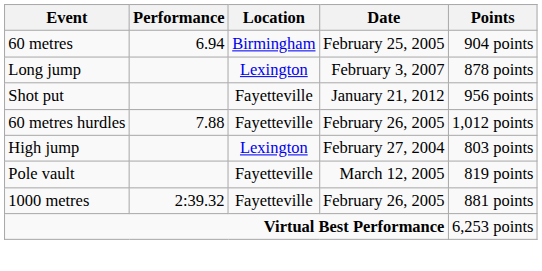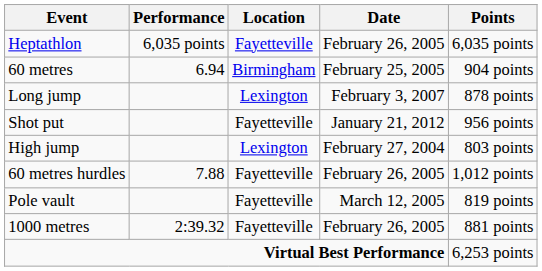+ row: Heptathlon | 6,035 points | Fayetteville | February 26, 2005 | 6,035 points
rows swapped: High jump <-> 60 metres hurdles
